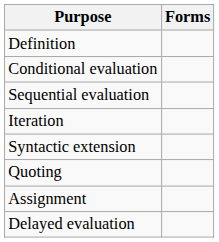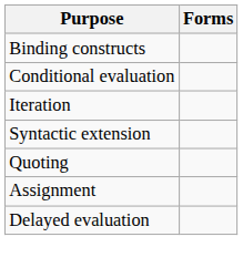- row: Definition
+ row: Binding constructs
- row: Sequential evaluation
